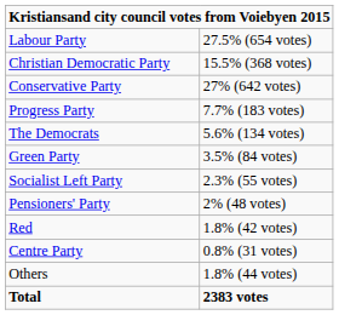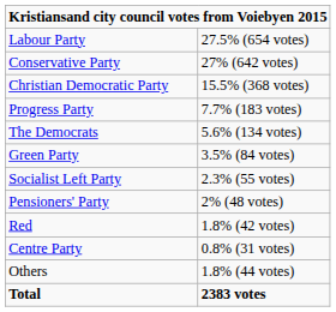rows swapped: Conservative Party <-> Christian Democratic Party
